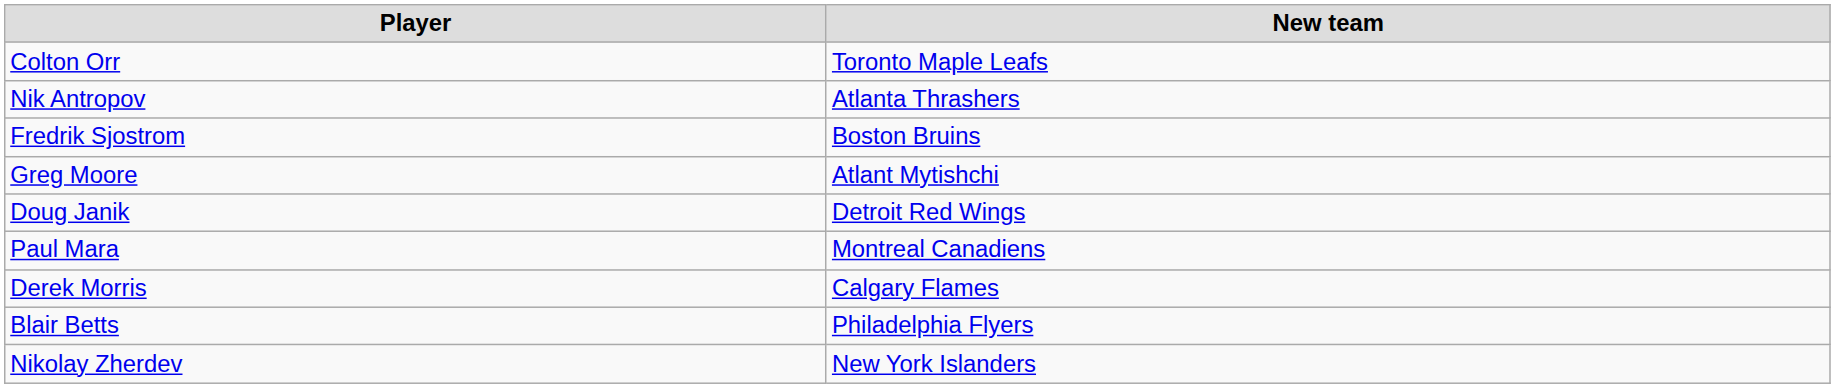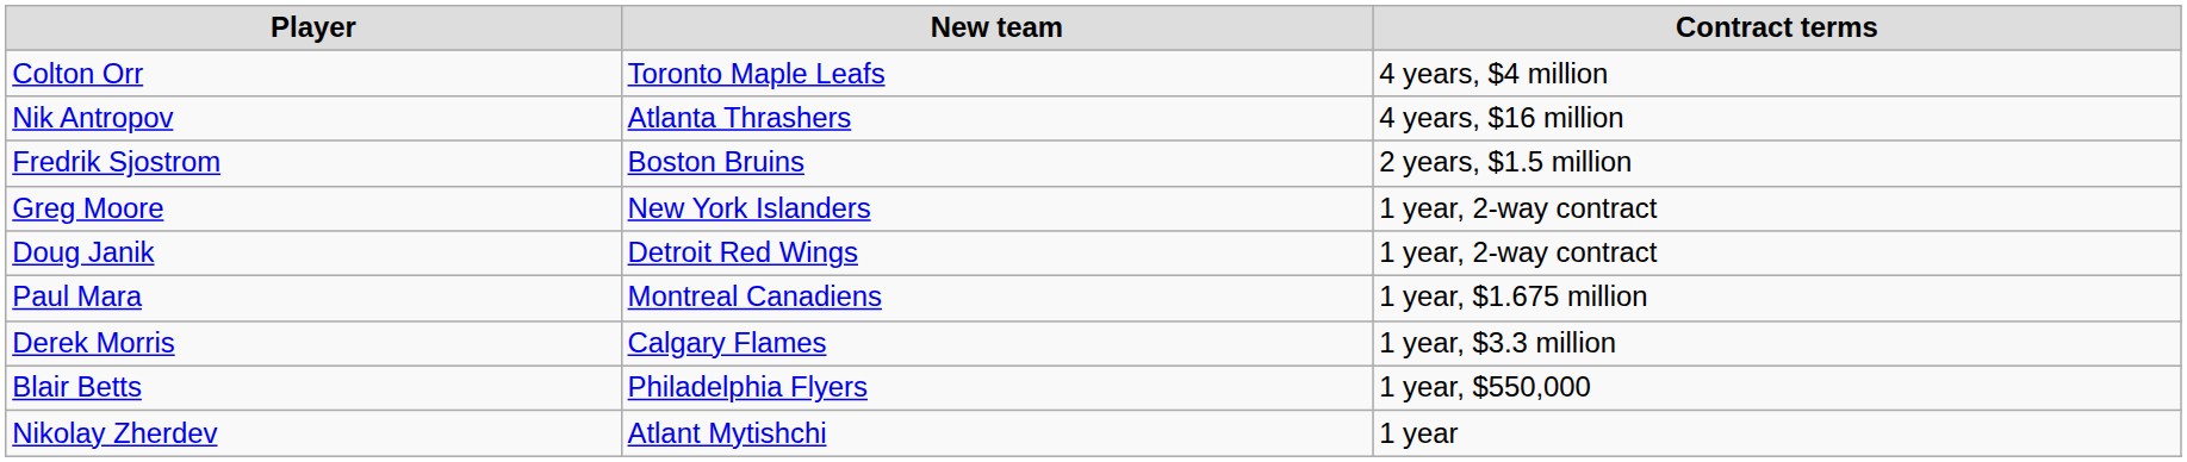+ column: Contract terms | 4 years, $4 million | 4 years, $16 million | 2 years, $1.5 million | 1 year, 2-way contract | 1 year, 2-way contract | 1 year, $1.675 million | 1 year, $3.3 million | 1 year, $550,000 | 1 year
Greg Moore | New team: Atlant Mytishchi -> New York Islanders
Nikolay Zherdev | New team: New York Islanders -> Atlant Mytishchi
